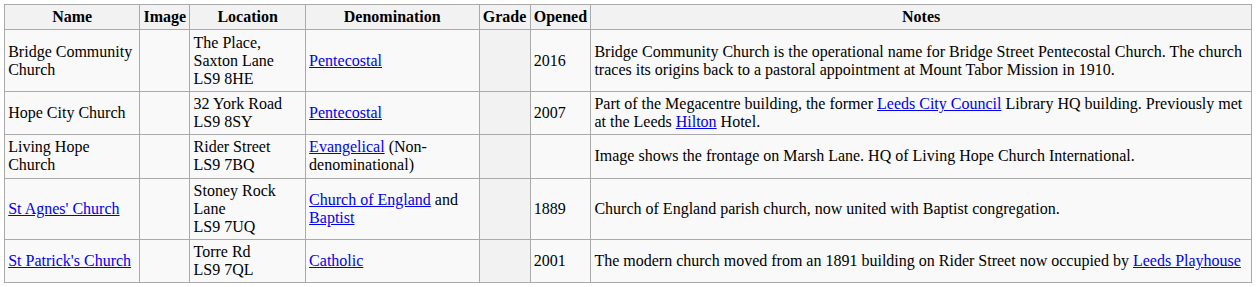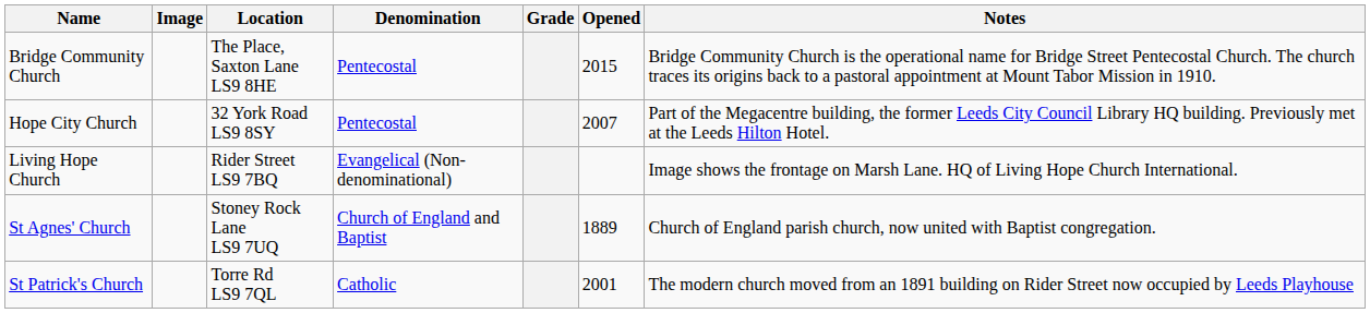Bridge Community Church | Opened: 2016 -> 2015
